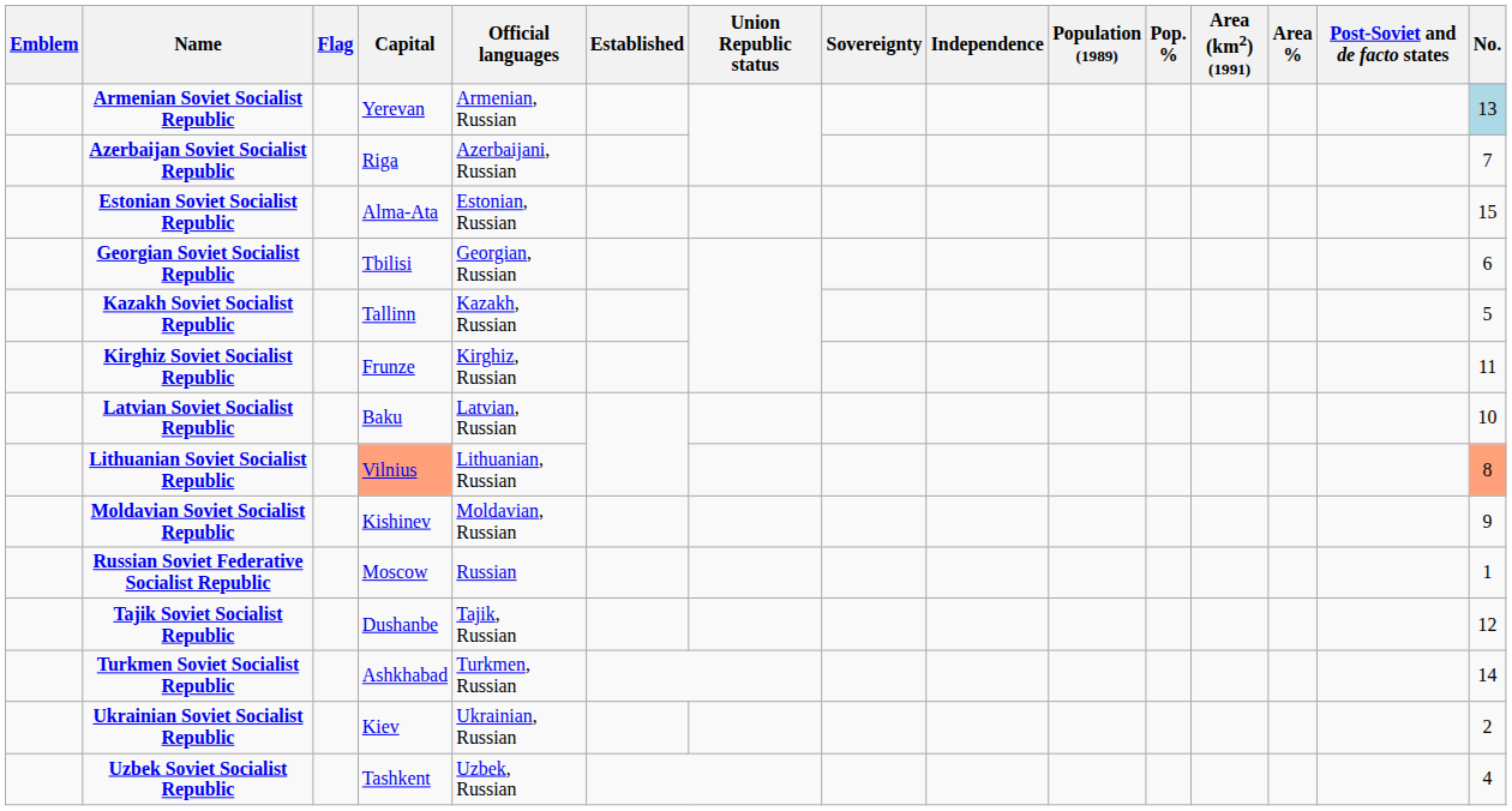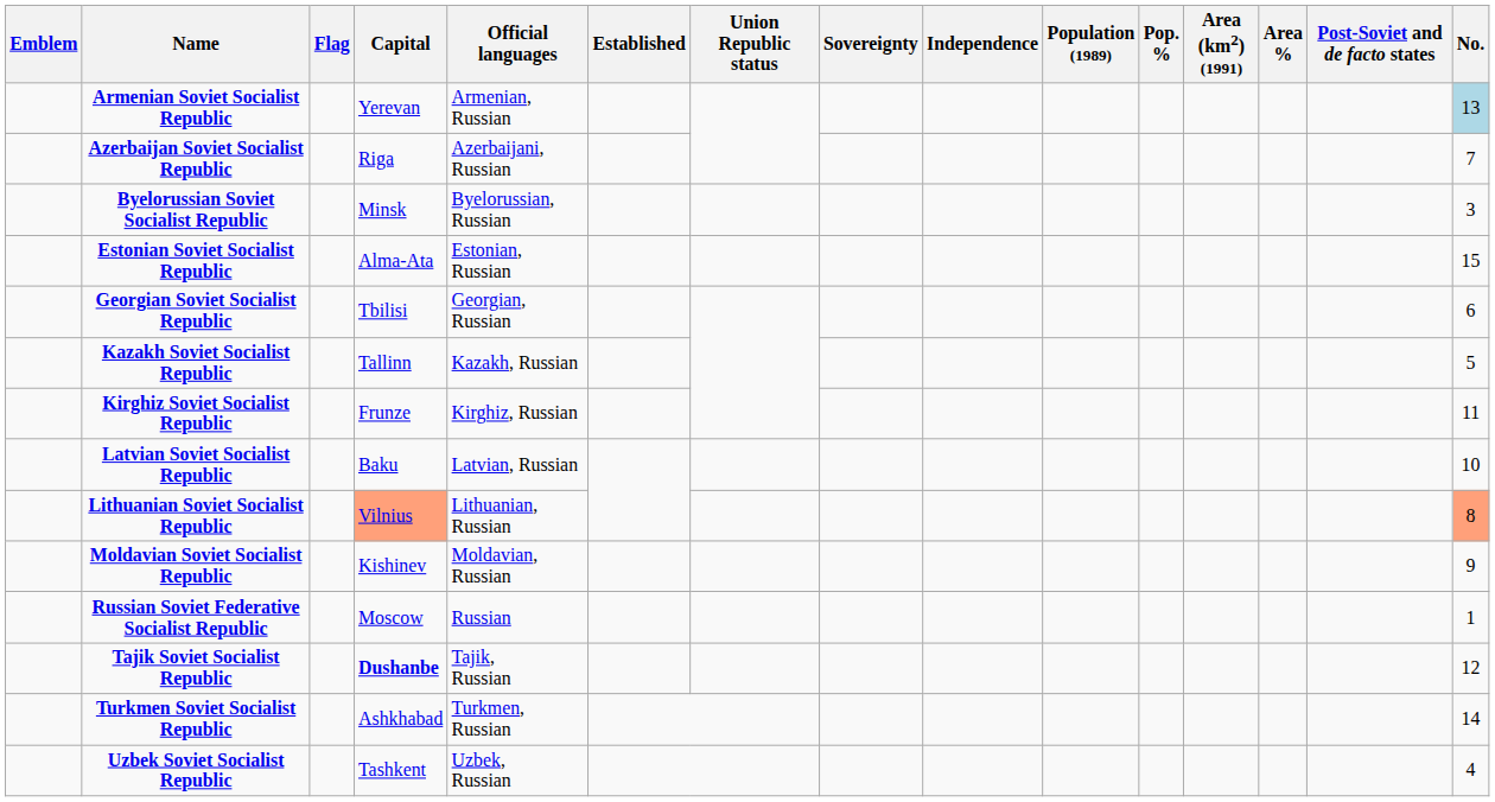+ row: Byelorussian Soviet Socialist Republic | Minsk | Byelorussian, Russian | 3
Tajik Soviet Socialist Republic | Capital: normal -> bold
- row: Ukrainian Soviet Socialist Republic | Kiev | Ukrainian, Russian | 2
